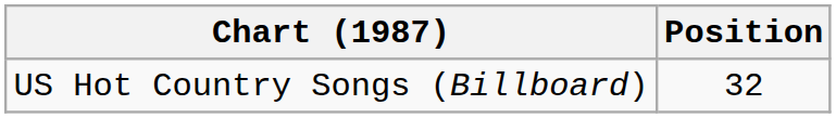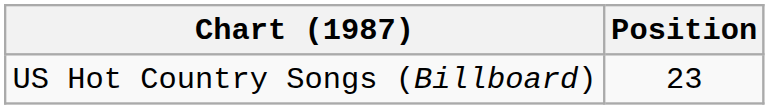US Hot Country Songs (Billboard) | Position: 32 -> 23
